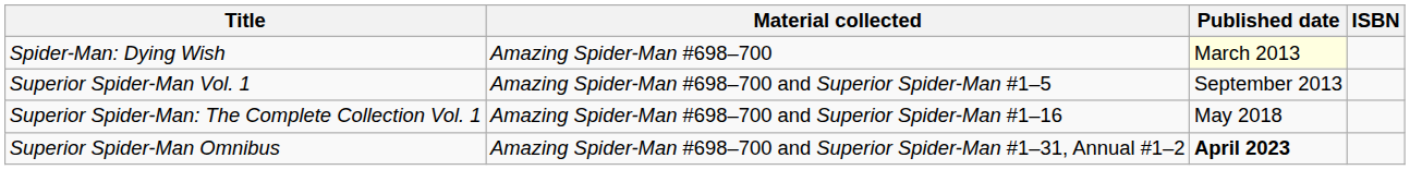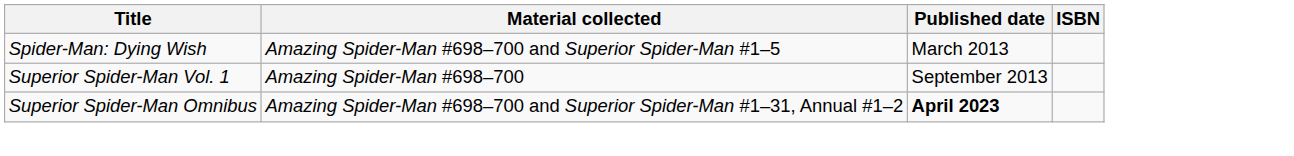Spider-Man: Dying Wish | Material collected: Amazing Spider-Man #698–700 -> Amazing Spider-Man #698–700 and Superior Spider-Man #1–5
Spider-Man: Dying Wish | Published date: lightyellow background -> no background
Superior Spider-Man Vol. 1 | Material collected: Amazing Spider-Man #698–700 and Superior Spider-Man #1–5 -> Amazing Spider-Man #698–700
- row: Superior Spider-Man: The Complete Collection Vol. 1 | Amazing Spider-Man #698–700 and Superior Spider-Man #1–16 | May 2018
